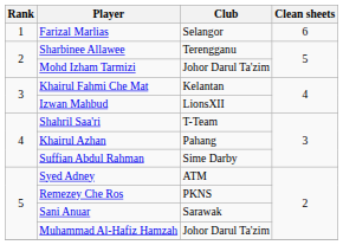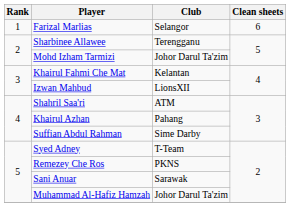Shahril Saa'ri | Club: T-Team -> ATM
Syed Adney | Club: ATM -> T-Team
